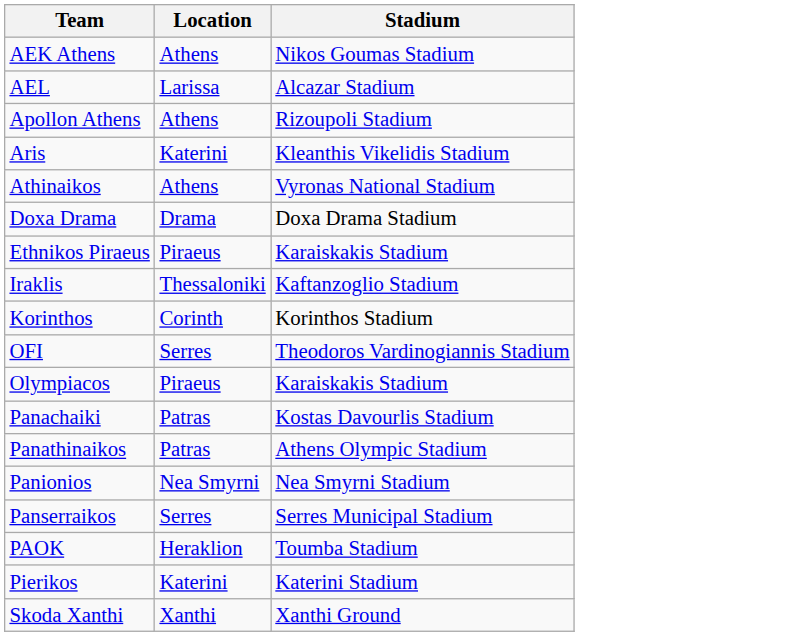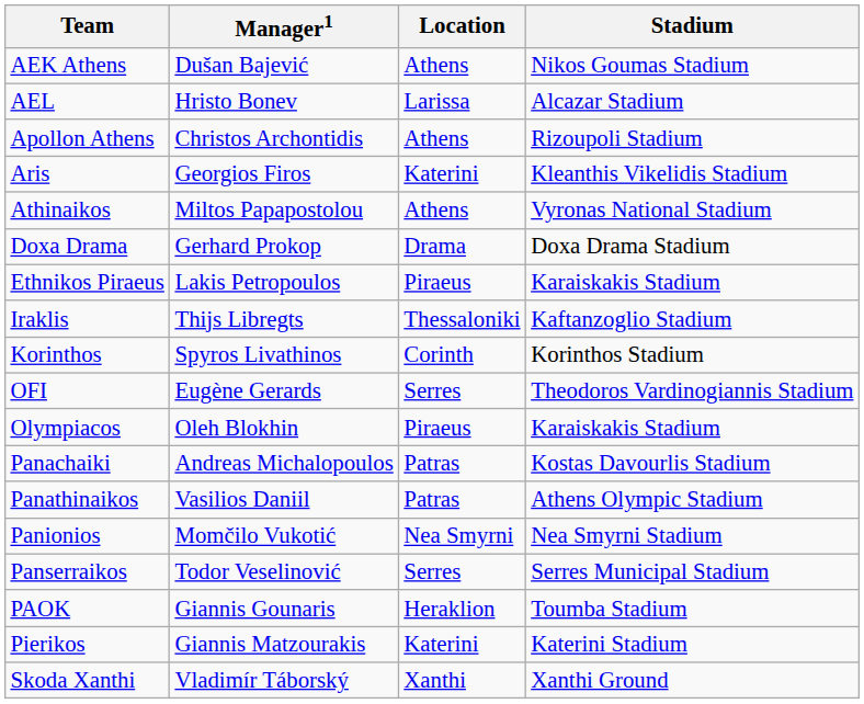+ column: Manager1 | Dušan Bajević | Hristo Bonev | Christos Archontidis | Georgios Firos | Miltos Papapostolou | Gerhard Prokop | Lakis Petropoulos | Thijs Libregts | Spyros Livathinos | Eugène Gerards | Oleh Blokhin | Andreas Michalopoulos | Vasilios Daniil | Momčilo Vukotić | Todor Veselinović | Giannis Gounaris | Giannis Matzourakis | Vladimír Táborský
